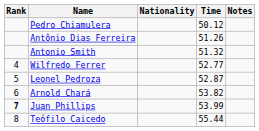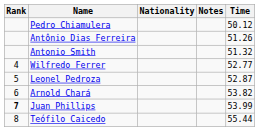columns swapped: Time <-> Notes
